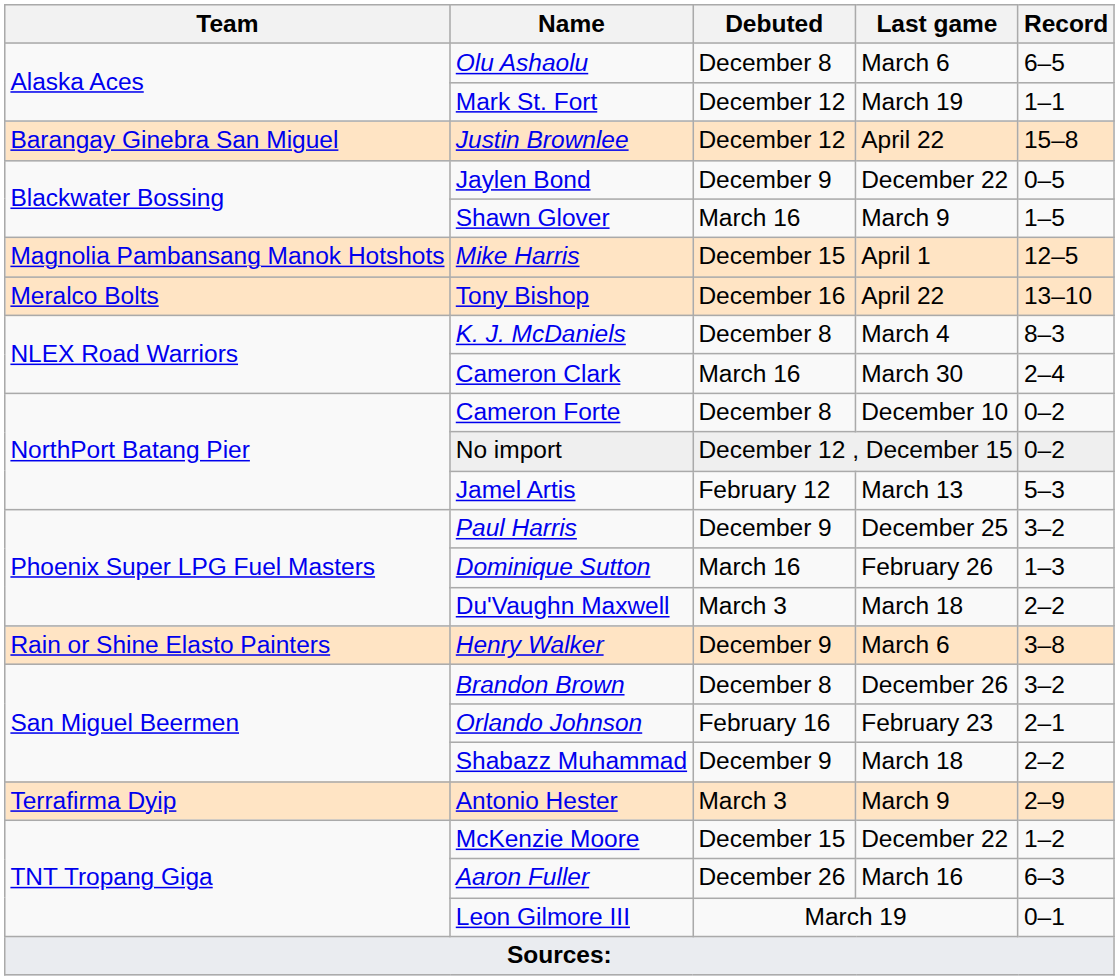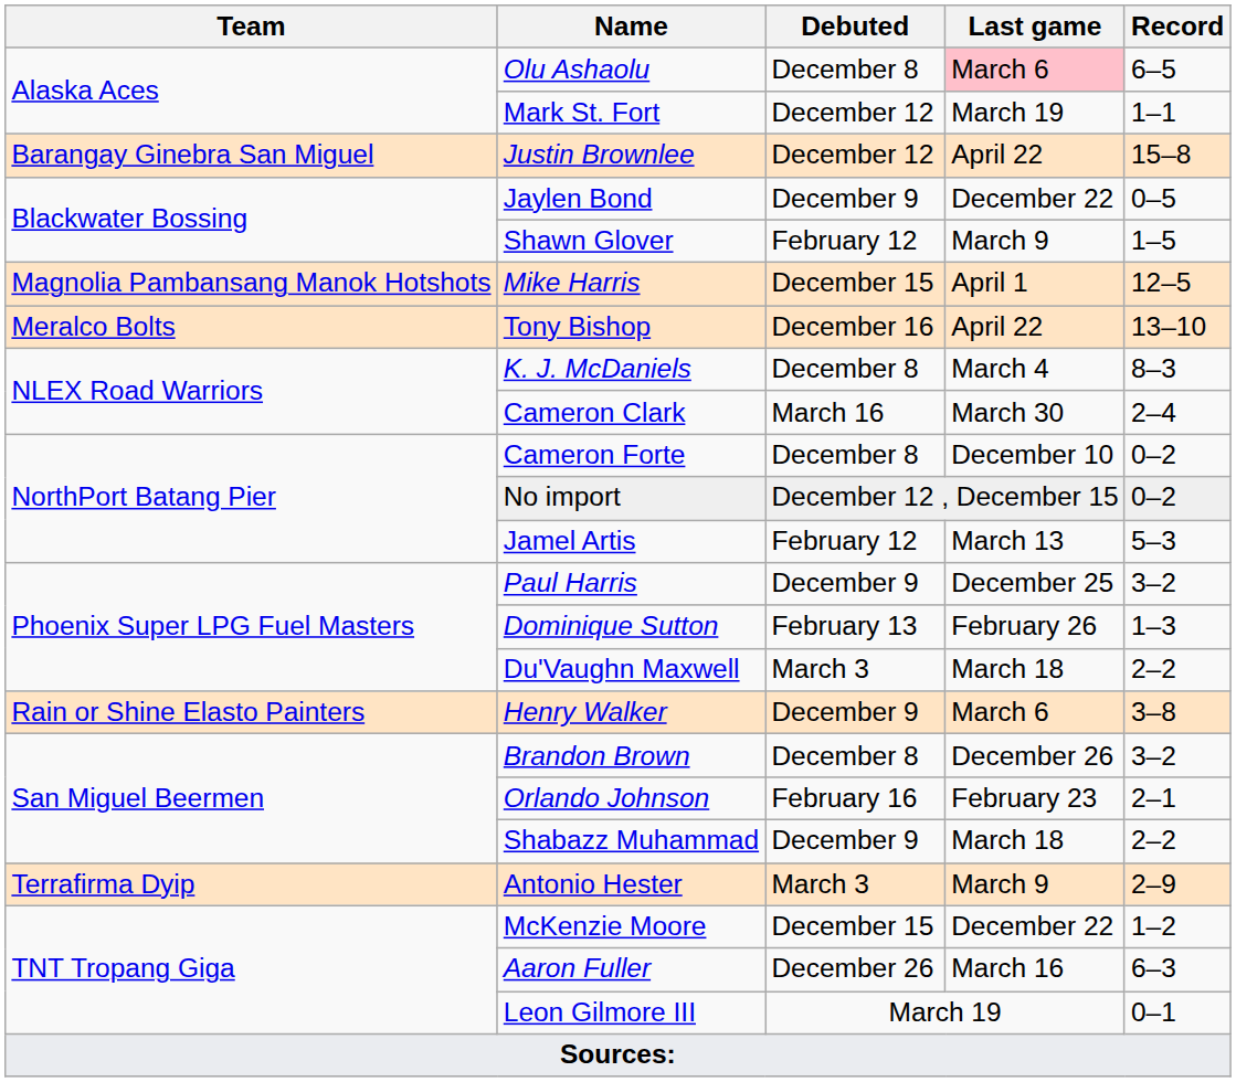Olu Ashaolu | Last game: no background -> pink background
Shawn Glover | Debuted: March 16 -> February 12
Dominique Sutton | Debuted: March 16 -> February 13
